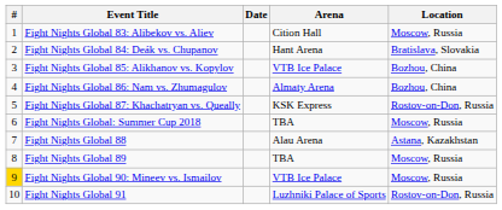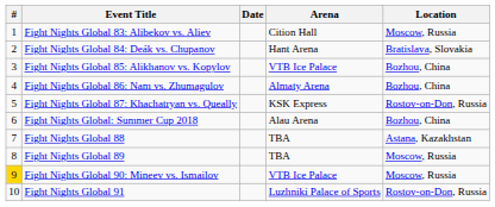Fight Nights Global: Summer Cup 2018 | Arena: TBA -> Alau Arena
Fight Nights Global: Summer Cup 2018 | Location: Moscow, Russia -> Bozhou, China
Fight Nights Global 88 | Arena: Alau Arena -> TBA
